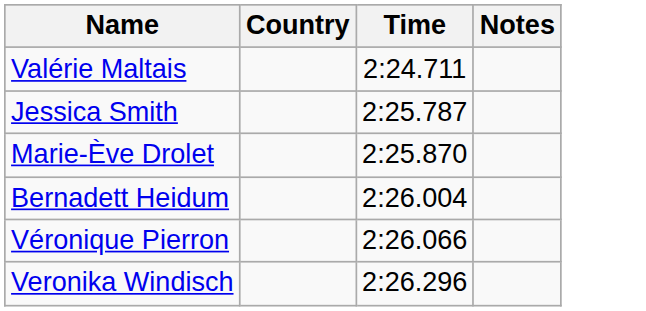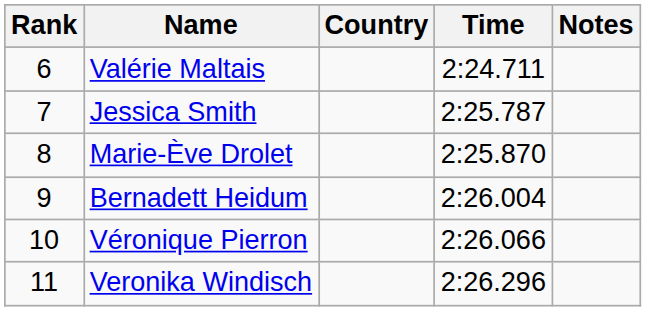+ column: Rank | 6 | 7 | 8 | 9 | 10 | 11
